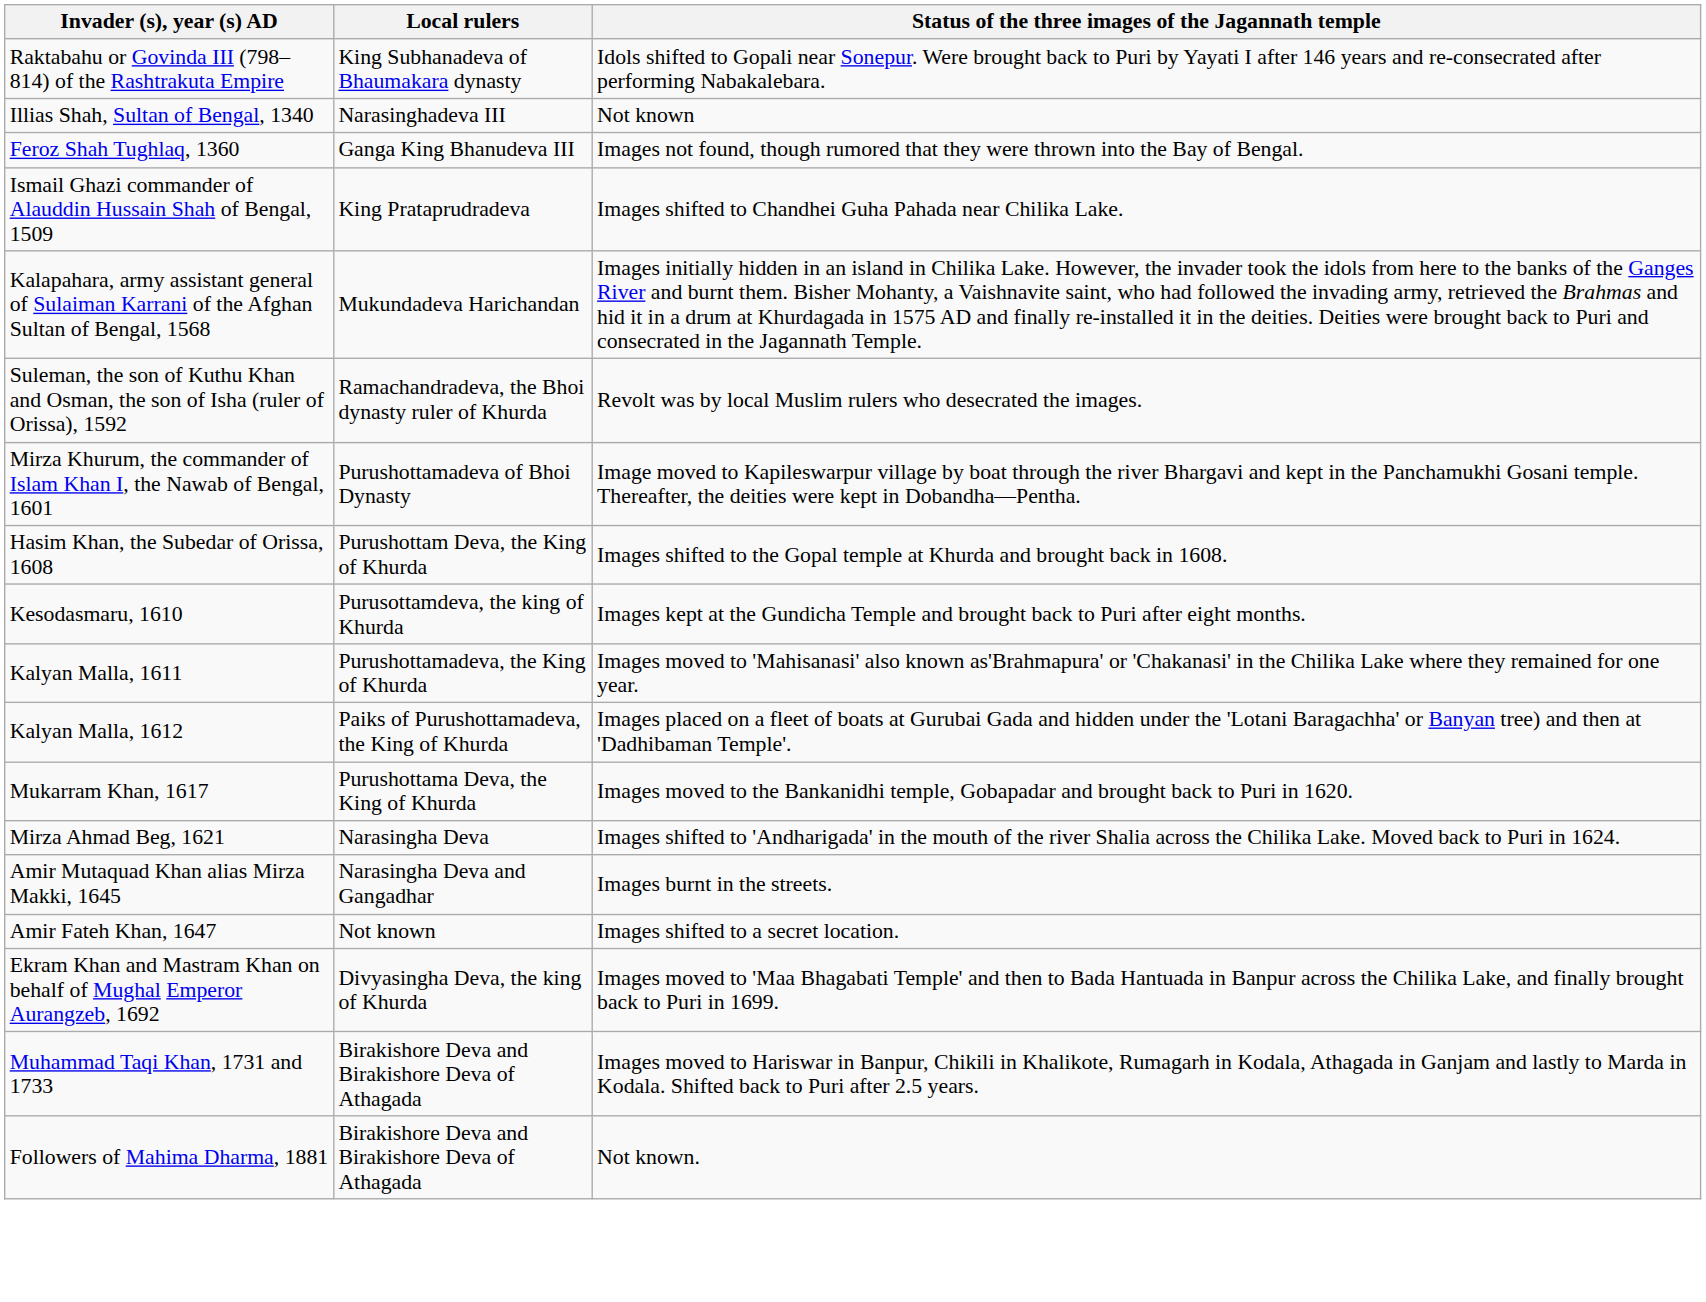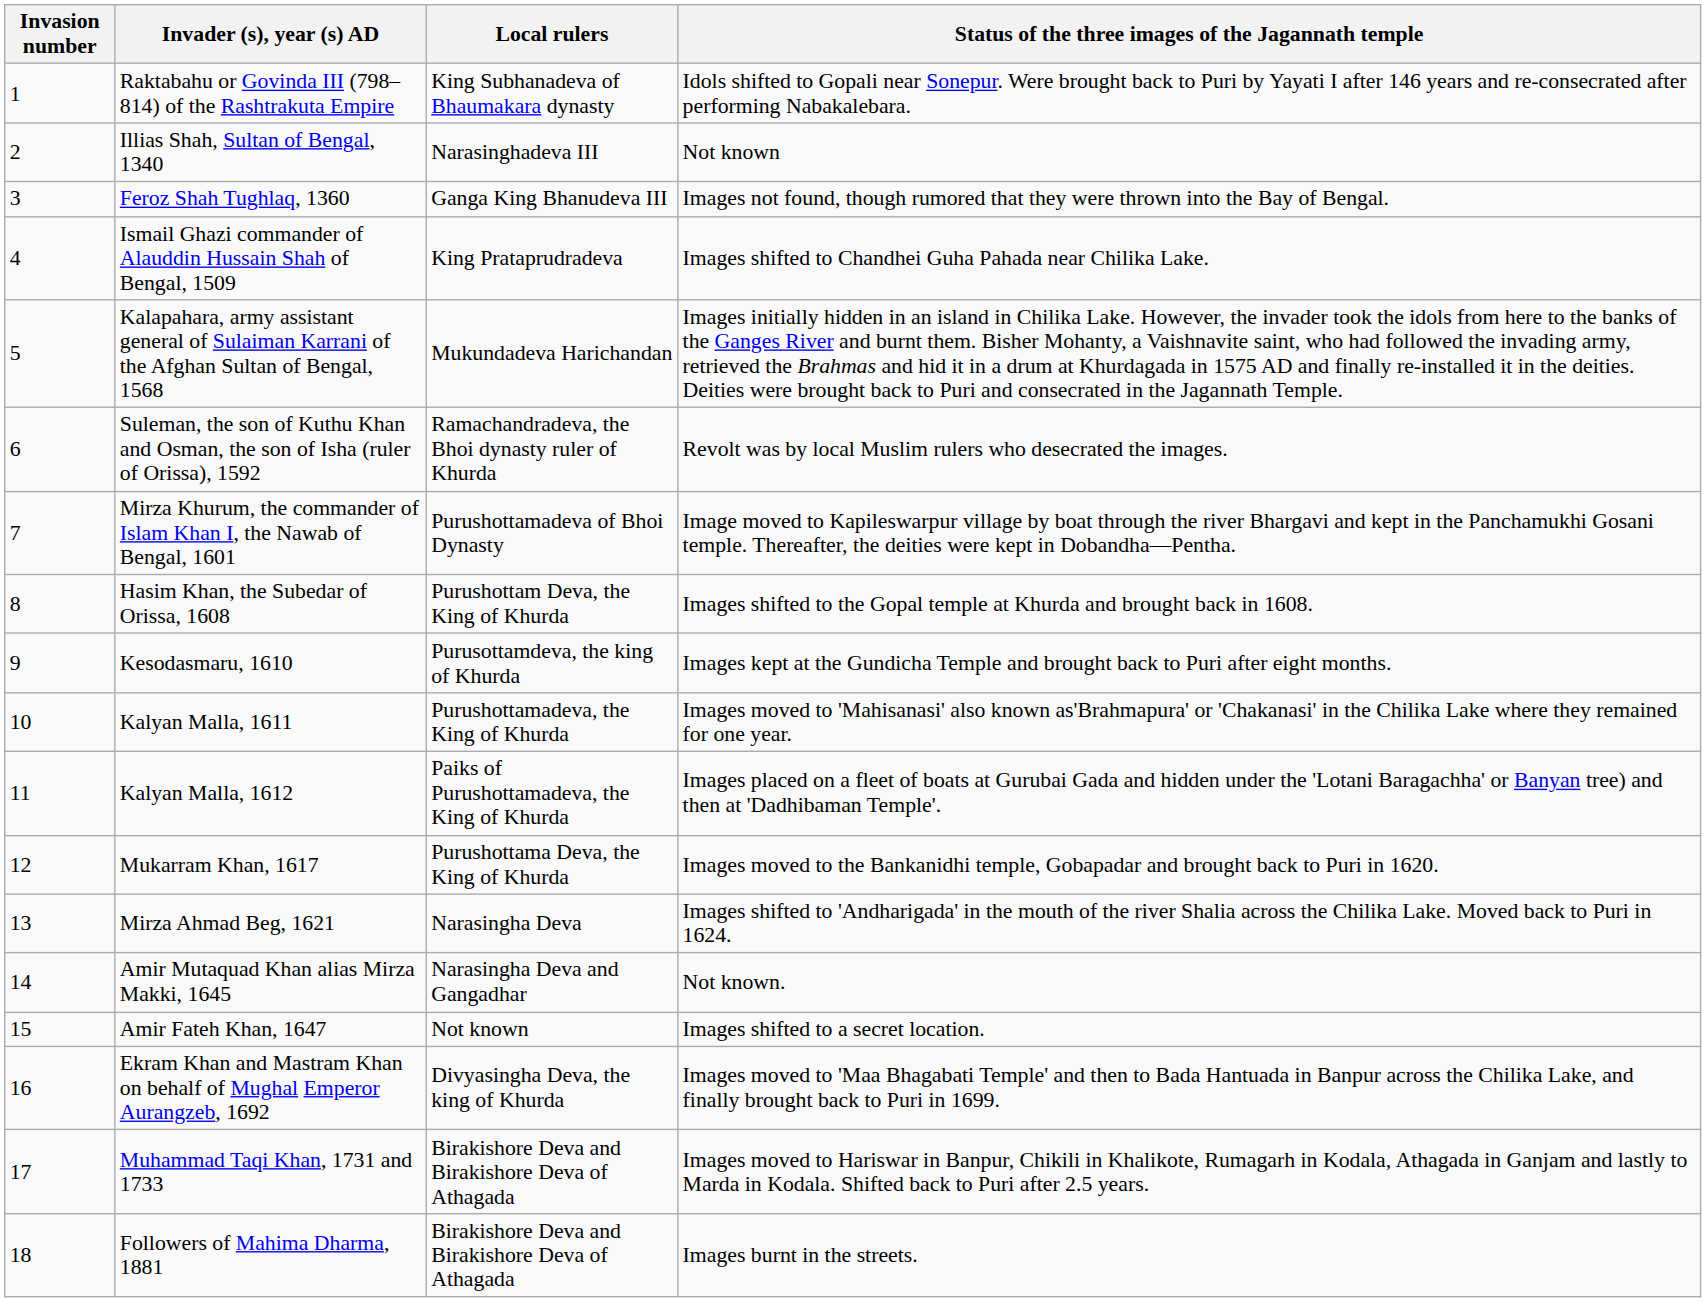+ column: Invasion number | 1 | 2 | 3 | 4 | 5 | 6 | 7 | 8 | 9 | 10 | 11 | 12 | 13 | 14 | 15 | 16 | 17 | 18
Amir Mutaquad Khan alias Mirza Makki, 1645 | Status of the three images of the Jagannath temple: Images burnt in the streets. -> Not known.
Followers of Mahima Dharma, 1881 | Status of the three images of the Jagannath temple: Not known. -> Images burnt in the streets.
